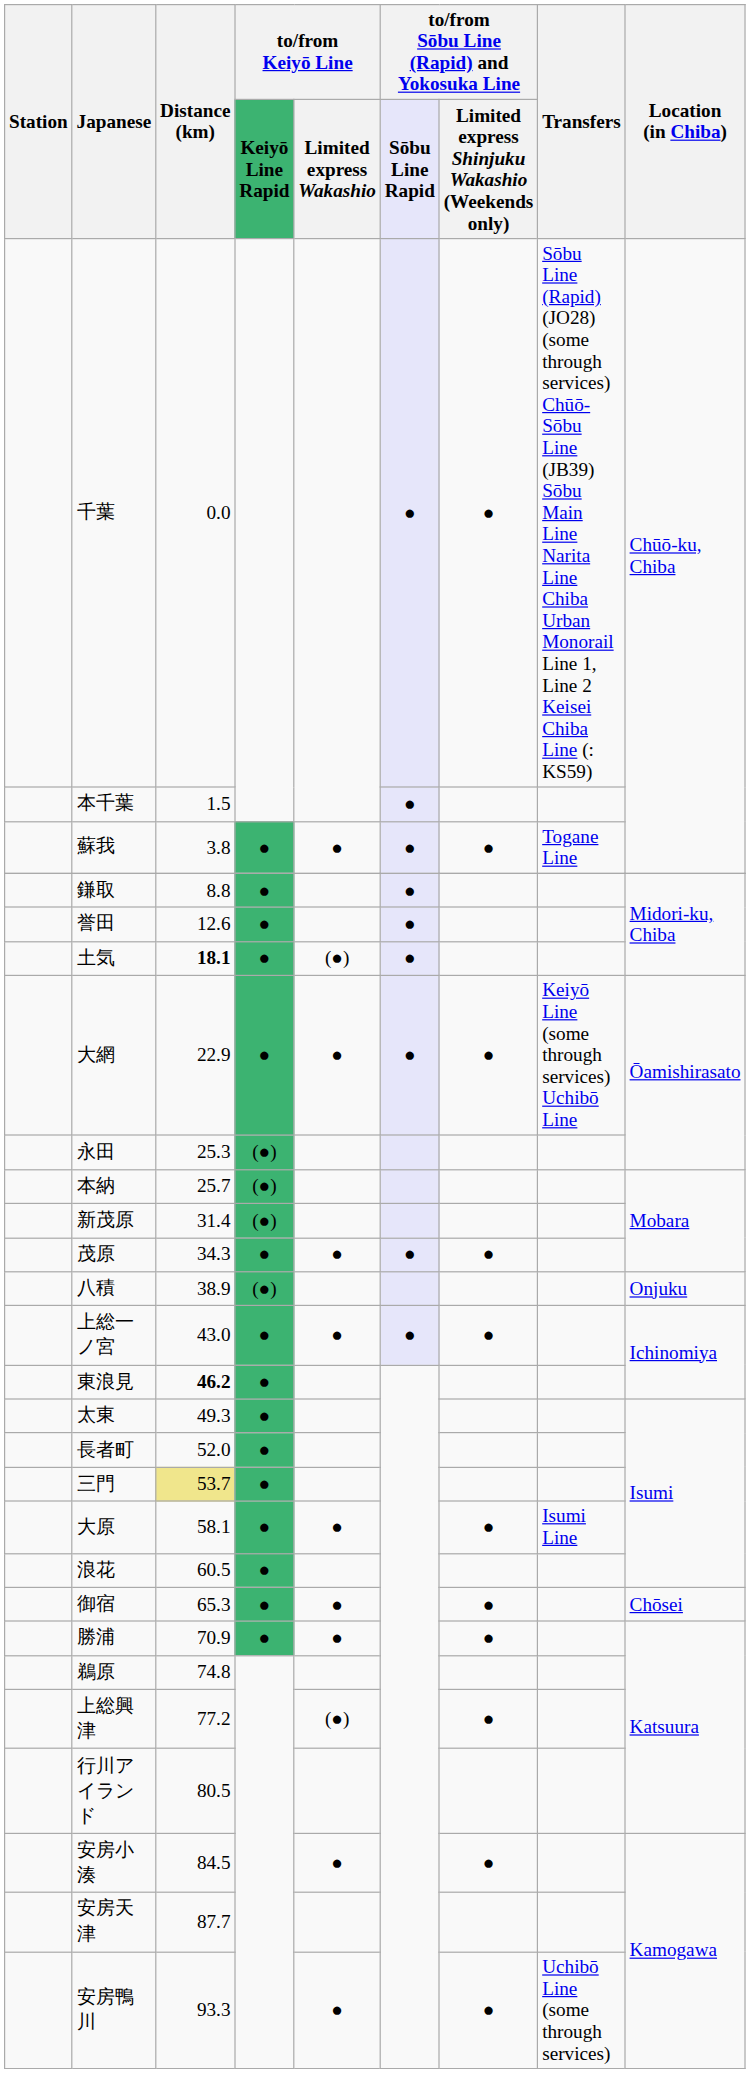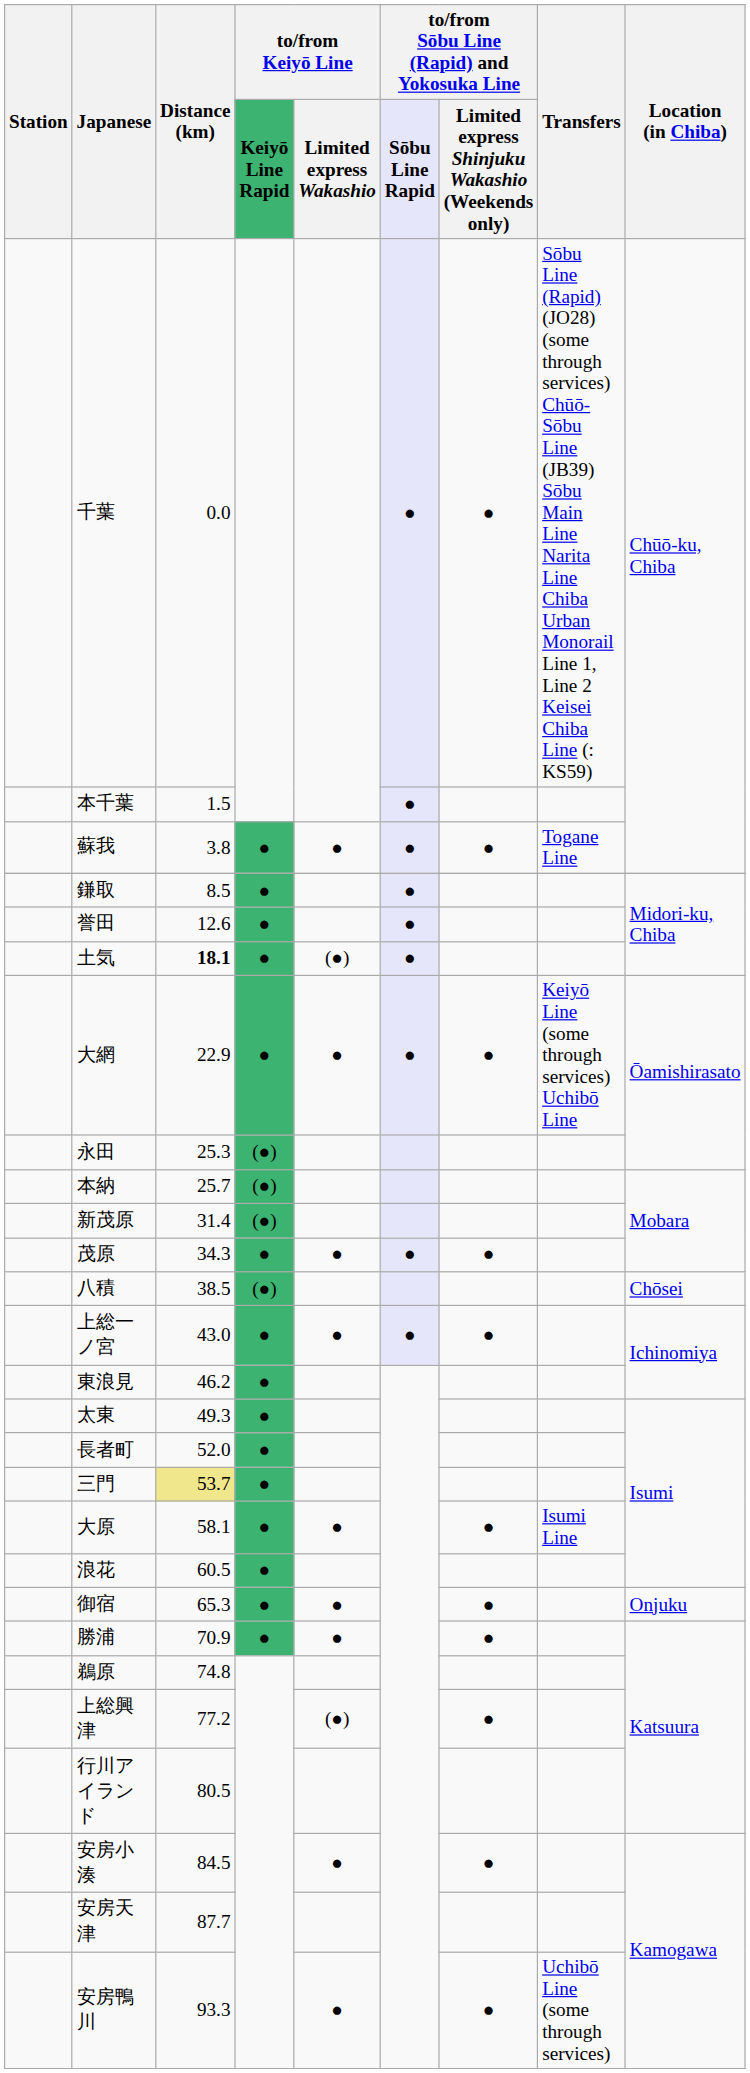鎌取 | Distance (km): 8.8 -> 8.5
八積 | Distance (km): 38.9 -> 38.5
八積 | Location (in Chiba): Onjuku -> Chōsei
東浪見 | Distance (km): bold -> normal
御宿 | Location (in Chiba): Chōsei -> Onjuku
